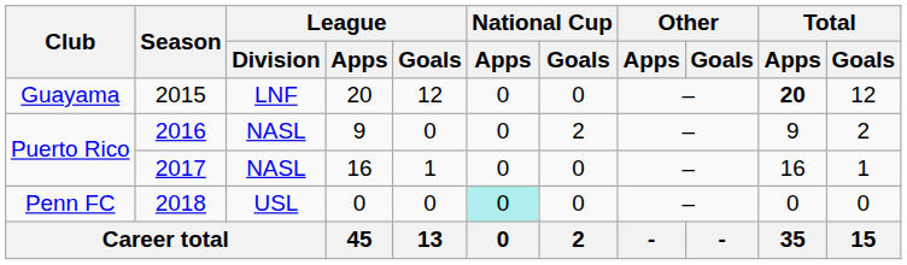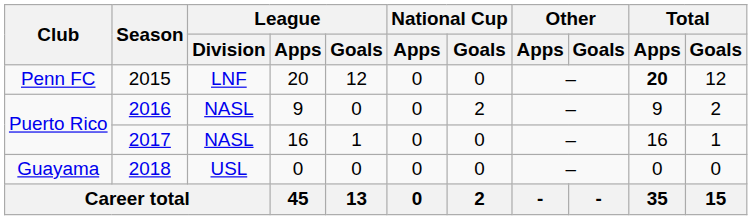2015 | Club: Guayama -> Penn FC
2018 | Club: Penn FC -> Guayama
2018 | National Cup / Apps: paleturquoise background -> no background
